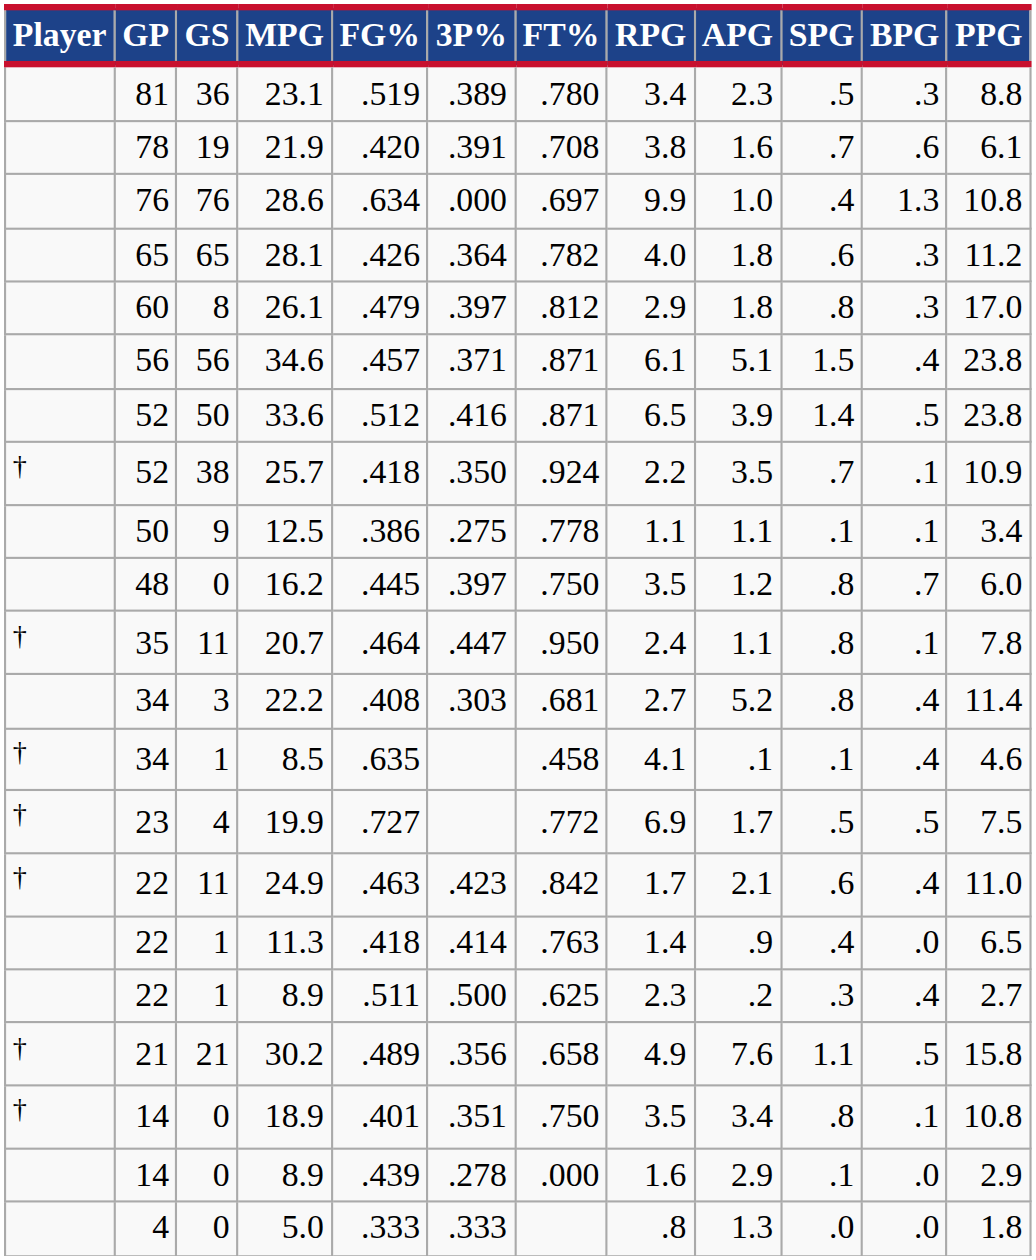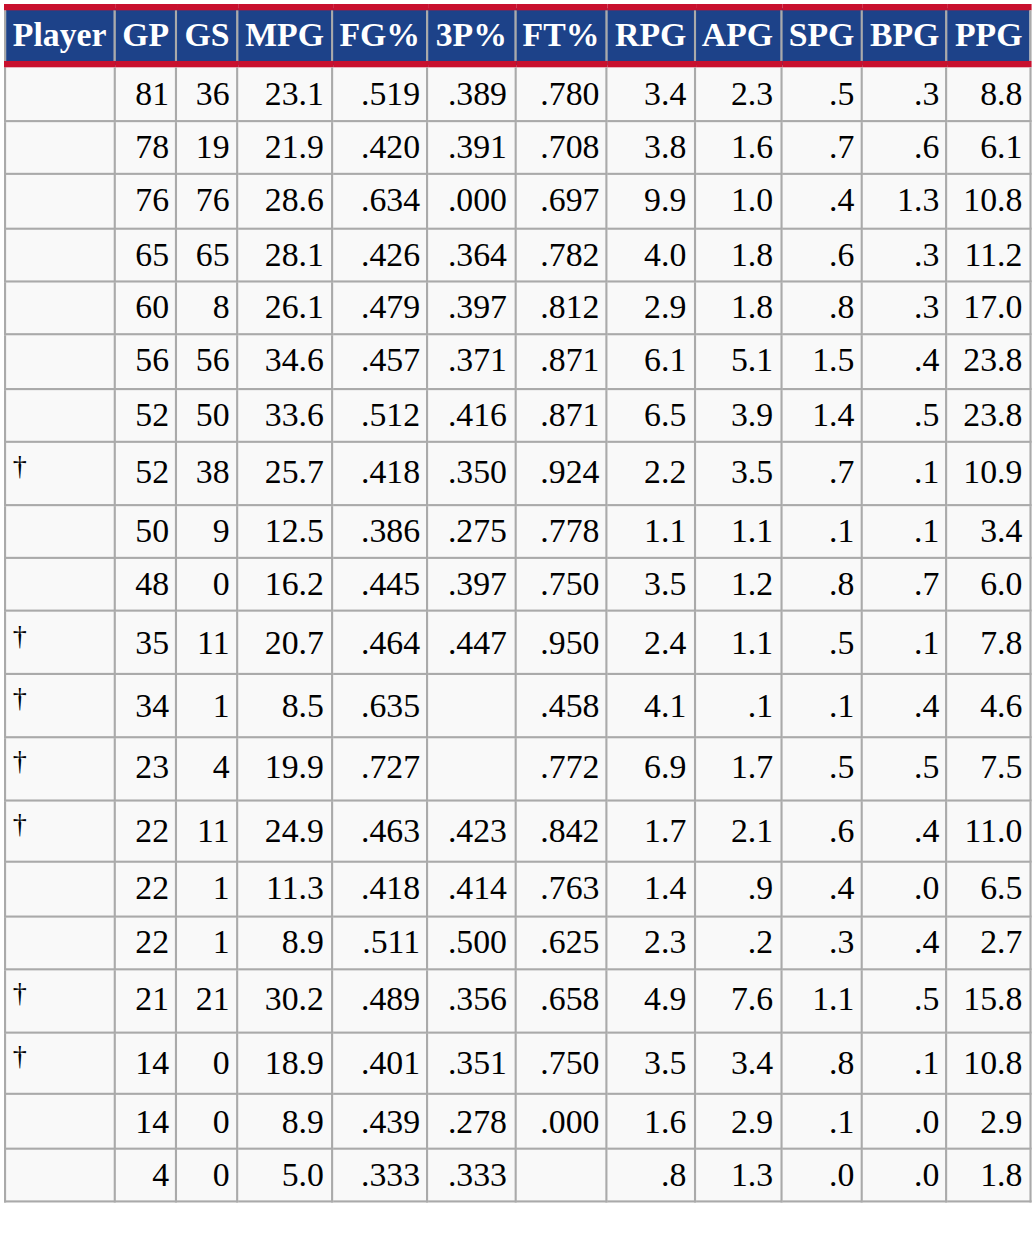20.7 | SPG: .8 -> .5
- row: 34 | 3 | 22.2 | .408 | .303 | .681 | 2.7 | 5.2 | .8 | .4 | 11.4
